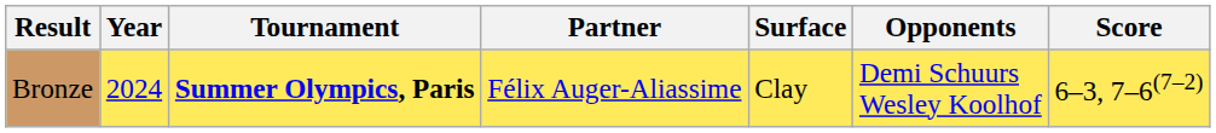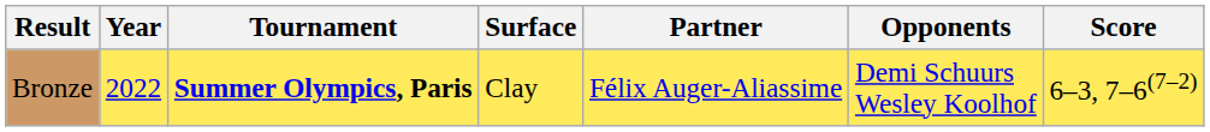columns swapped: Surface <-> Partner
Bronze | Year: 2024 -> 2022
